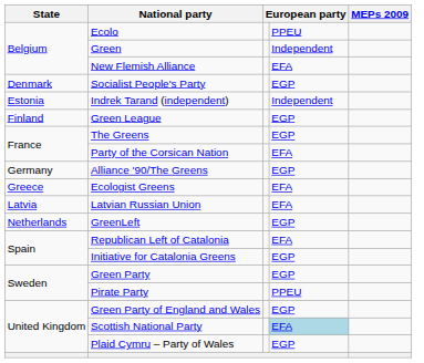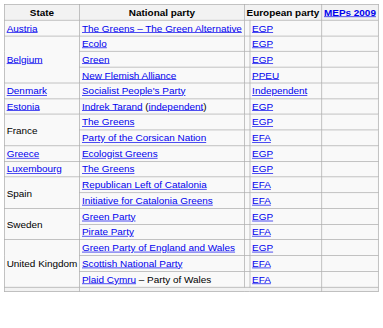+ row: Austria | The Greens – The Green Alternative | EGP
Ecolo | column 4: PPEU -> EGP
Green | column 4: Independent -> EGP
New Flemish Alliance | column 4: EFA -> PPEU
Socialist People's Party | column 4: EGP -> Independent
Indrek Tarand (independent) | column 4: Independent -> EGP
- row: Finland | Green League | EGP
- row: Germany | Alliance '90/The Greens | EGP
Ecologist Greens | column 4: EFA -> EGP
- row: Latvia | Latvian Russian Union | EFA
+ row: Luxembourg | The Greens | EGP
- row: Netherlands | GreenLeft | EGP
Initiative for Catalonia Greens | column 4: EGP -> EFA
Pirate Party | column 4: PPEU -> EFA
Scottish National Party | column 4: lightblue background -> no background
Plaid Cymru – Party of Wales | column 4: EGP -> EFA
